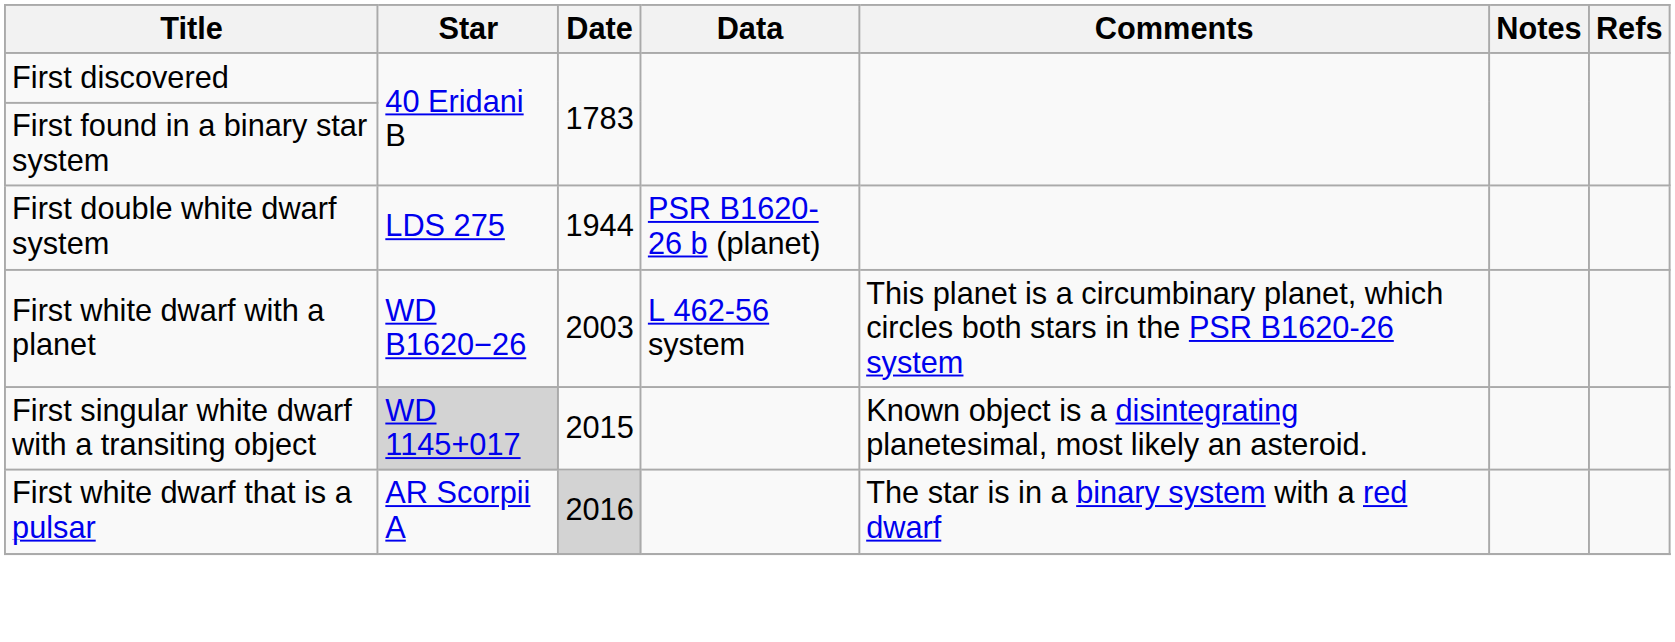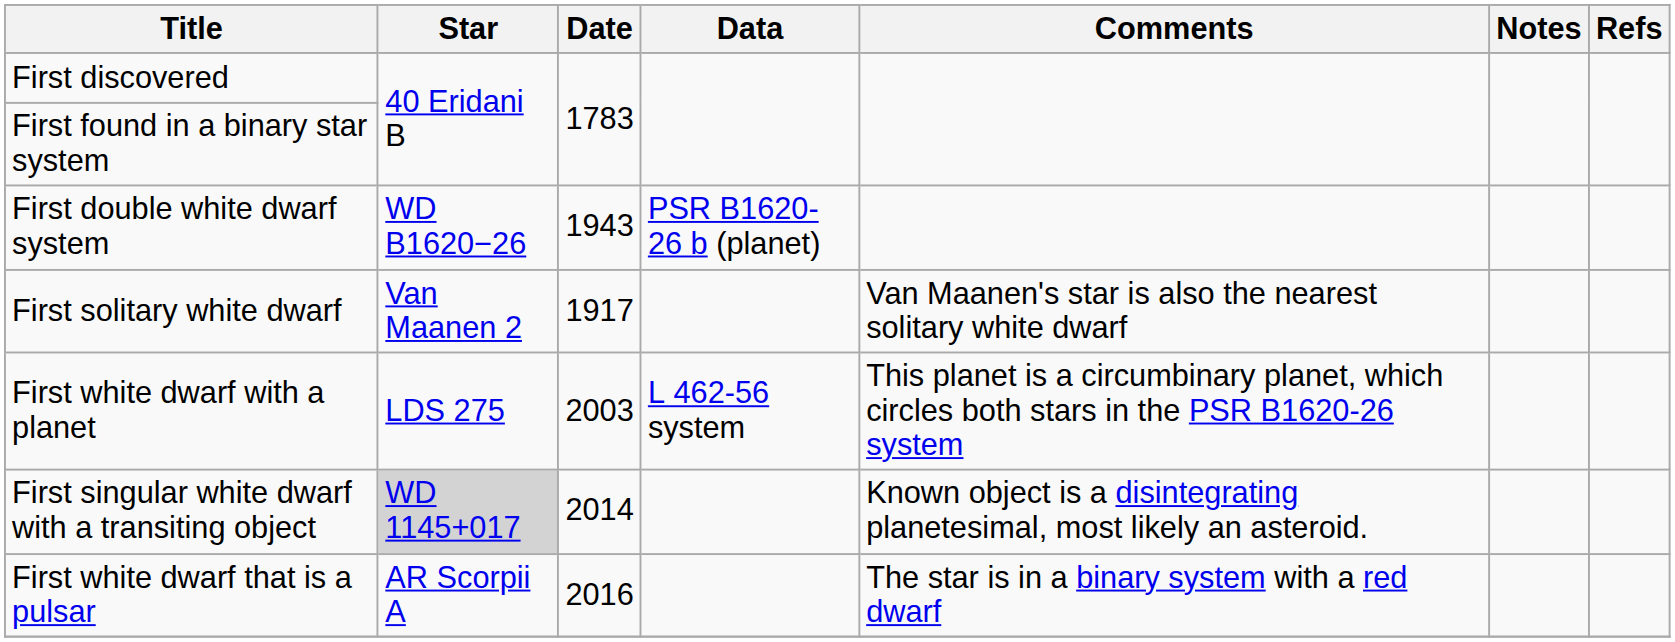First double white dwarf system | Star: LDS 275 -> WD B1620−26
First double white dwarf system | Date: 1944 -> 1943
+ row: First solitary white dwarf | Van Maanen 2 | 1917 | Van Maanen's star is also the nearest solitary white dwarf
First white dwarf with a planet | Star: WD B1620−26 -> LDS 275
First singular white dwarf with a transiting object | Date: 2015 -> 2014
First white dwarf that is a pulsar | Date: lightgrey background -> no background
